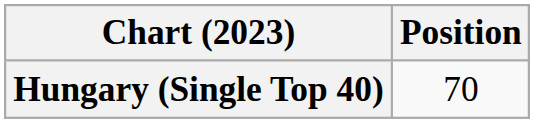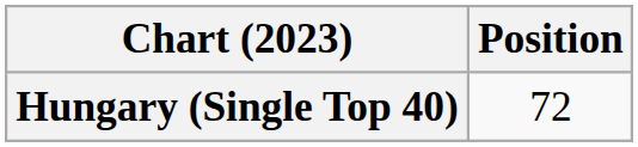Hungary (Single Top 40) | Position: 70 -> 72
